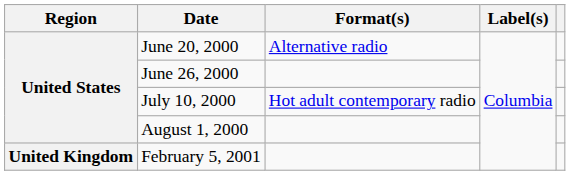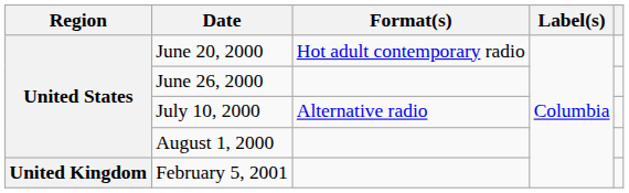June 20, 2000 | Format(s): Alternative radio -> Hot adult contemporary radio
July 10, 2000 | Format(s): Hot adult contemporary radio -> Alternative radio
